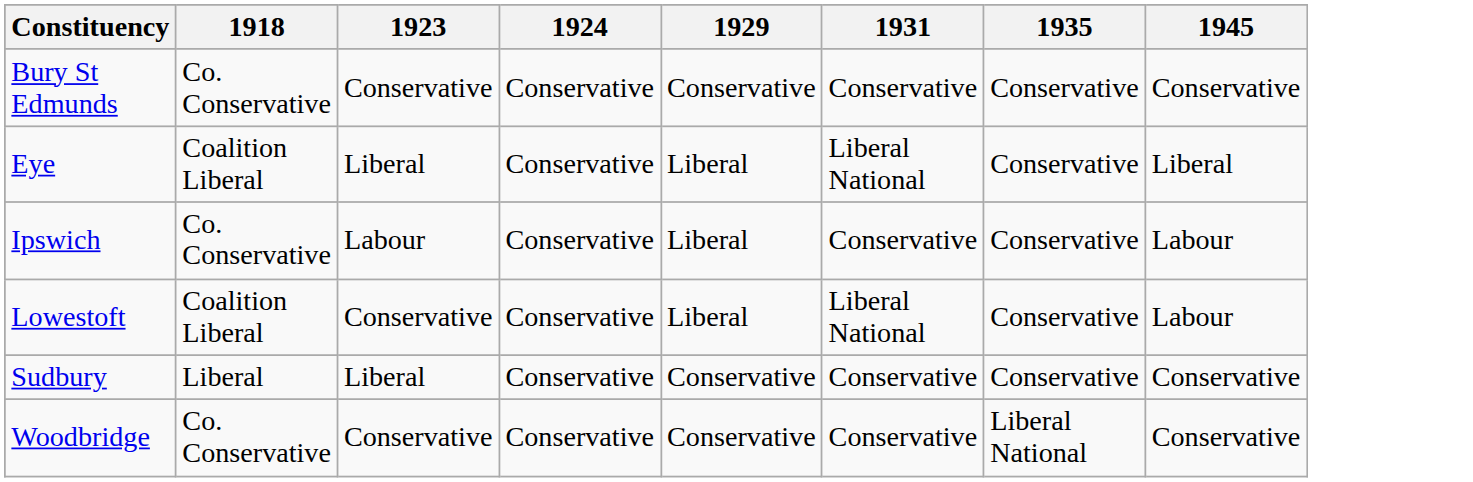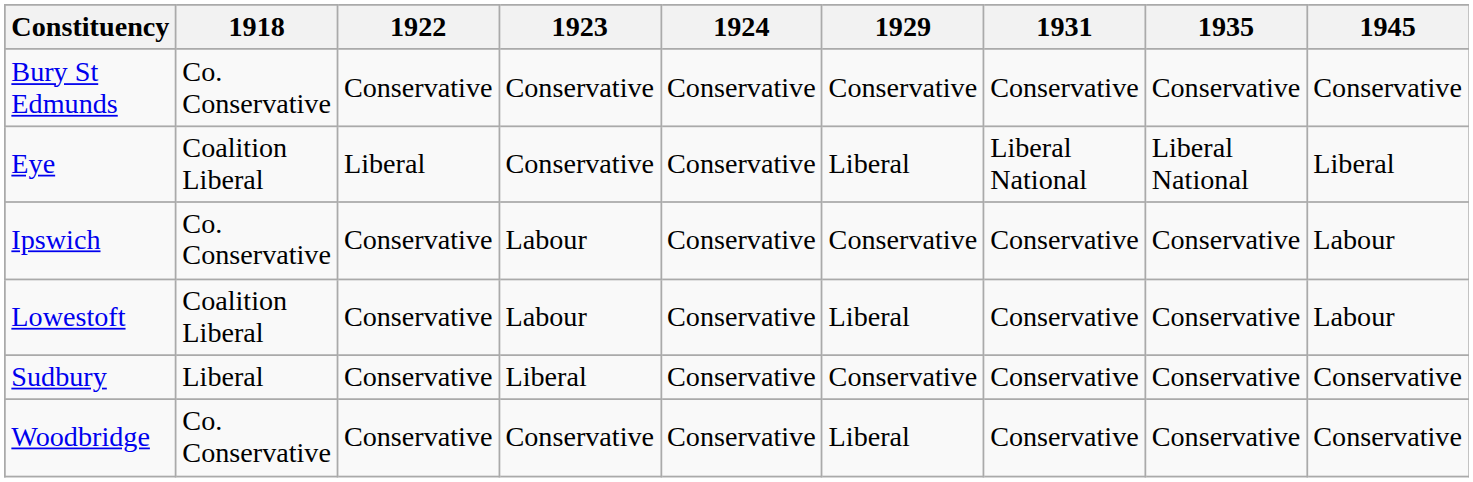+ column: 1922 | Conservative | Liberal | Conservative | Conservative | Conservative | Conservative
Eye | 1923: Liberal -> Conservative
Eye | 1935: Conservative -> Liberal National
Ipswich | 1929: Liberal -> Conservative
Lowestoft | 1923: Conservative -> Labour
Lowestoft | 1931: Liberal National -> Conservative
Woodbridge | 1929: Conservative -> Liberal
Woodbridge | 1935: Liberal National -> Conservative
